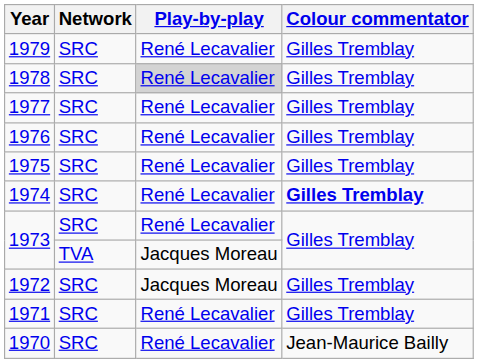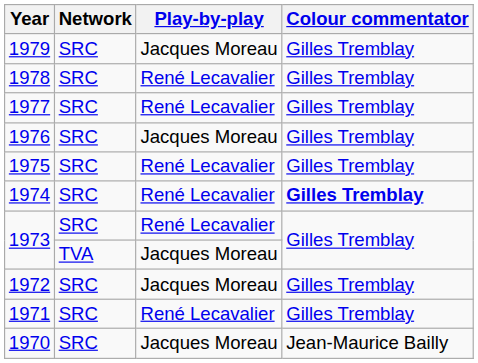1979 | Play-by-play: René Lecavalier -> Jacques Moreau
1978 | Play-by-play: lightgrey background -> no background
1976 | Play-by-play: René Lecavalier -> Jacques Moreau
1970 | Play-by-play: René Lecavalier -> Jacques Moreau
